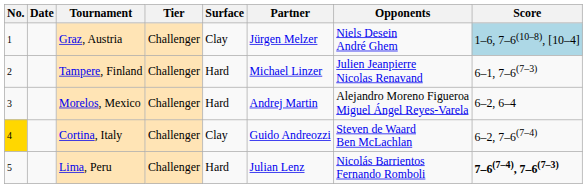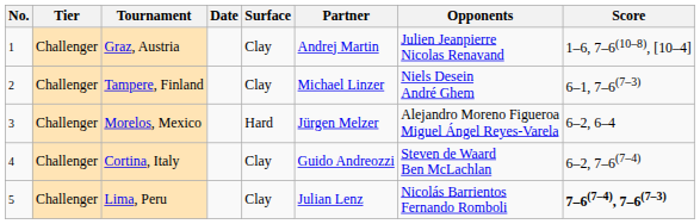columns swapped: Date <-> Tier
Graz, Austria | Partner: Jürgen Melzer -> Andrej Martin
Graz, Austria | Opponents: Niels Desein André Ghem -> Julien Jeanpierre Nicolas Renavand
Graz, Austria | Score: lightblue background -> no background
Tampere, Finland | Surface: Hard -> Clay
Tampere, Finland | Opponents: Julien Jeanpierre Nicolas Renavand -> Niels Desein André Ghem
Morelos, Mexico | Partner: Andrej Martin -> Jürgen Melzer
Cortina, Italy | No.: gold background -> no background
Lima, Peru | Surface: Hard -> Clay
